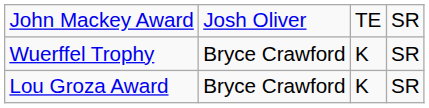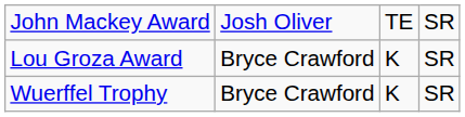rows swapped: Lou Groza Award <-> Wuerffel Trophy
